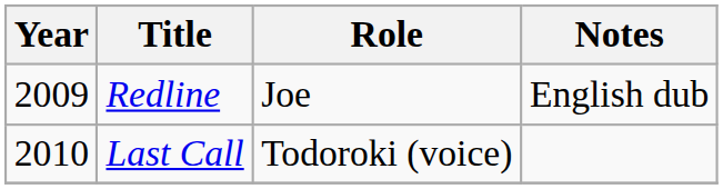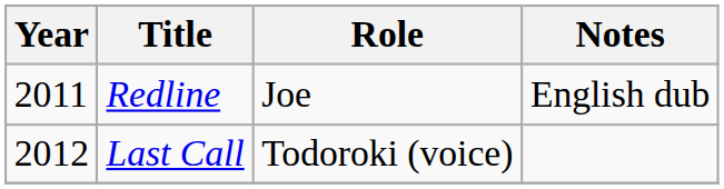Redline | Year: 2009 -> 2011
Last Call | Year: 2010 -> 2012
